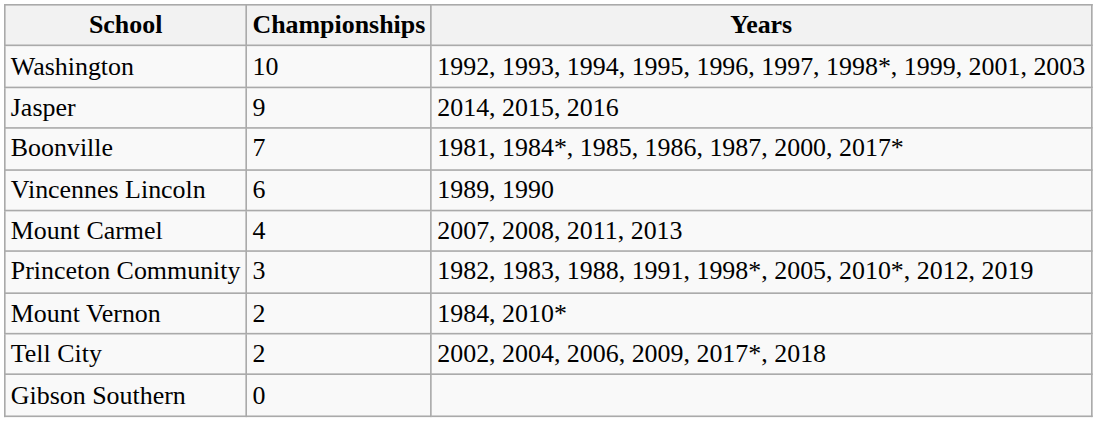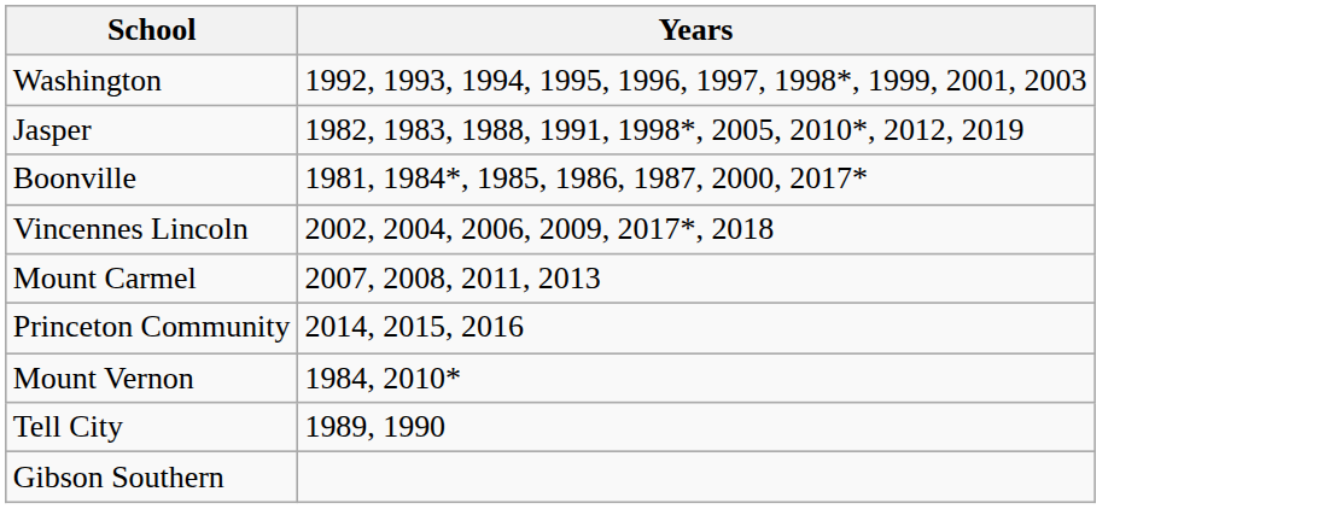- column: Championships | 10 | 9 | 7 | 6 | 4 | 3 | 2 | 2 | 0
Jasper | Years: 2014, 2015, 2016 -> 1982, 1983, 1988, 1991, 1998*, 2005, 2010*, 2012, 2019
Vincennes Lincoln | Years: 1989, 1990 -> 2002, 2004, 2006, 2009, 2017*, 2018
Princeton Community | Years: 1982, 1983, 1988, 1991, 1998*, 2005, 2010*, 2012, 2019 -> 2014, 2015, 2016
Tell City | Years: 2002, 2004, 2006, 2009, 2017*, 2018 -> 1989, 1990
